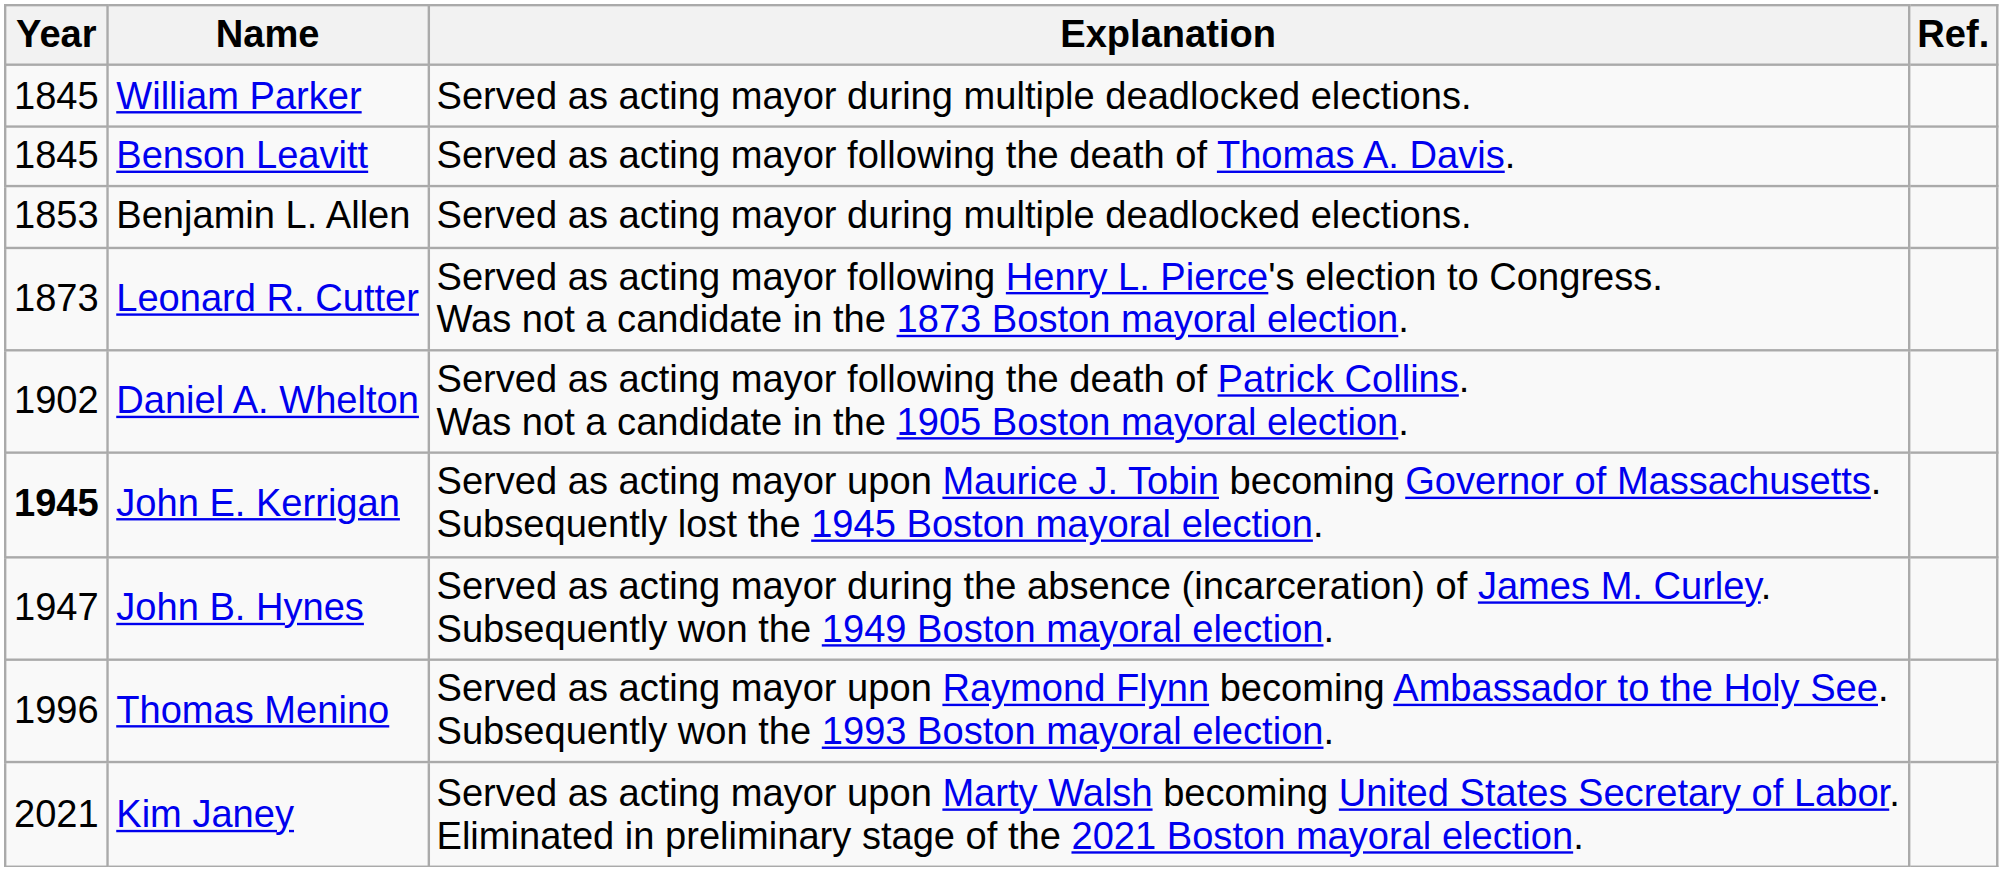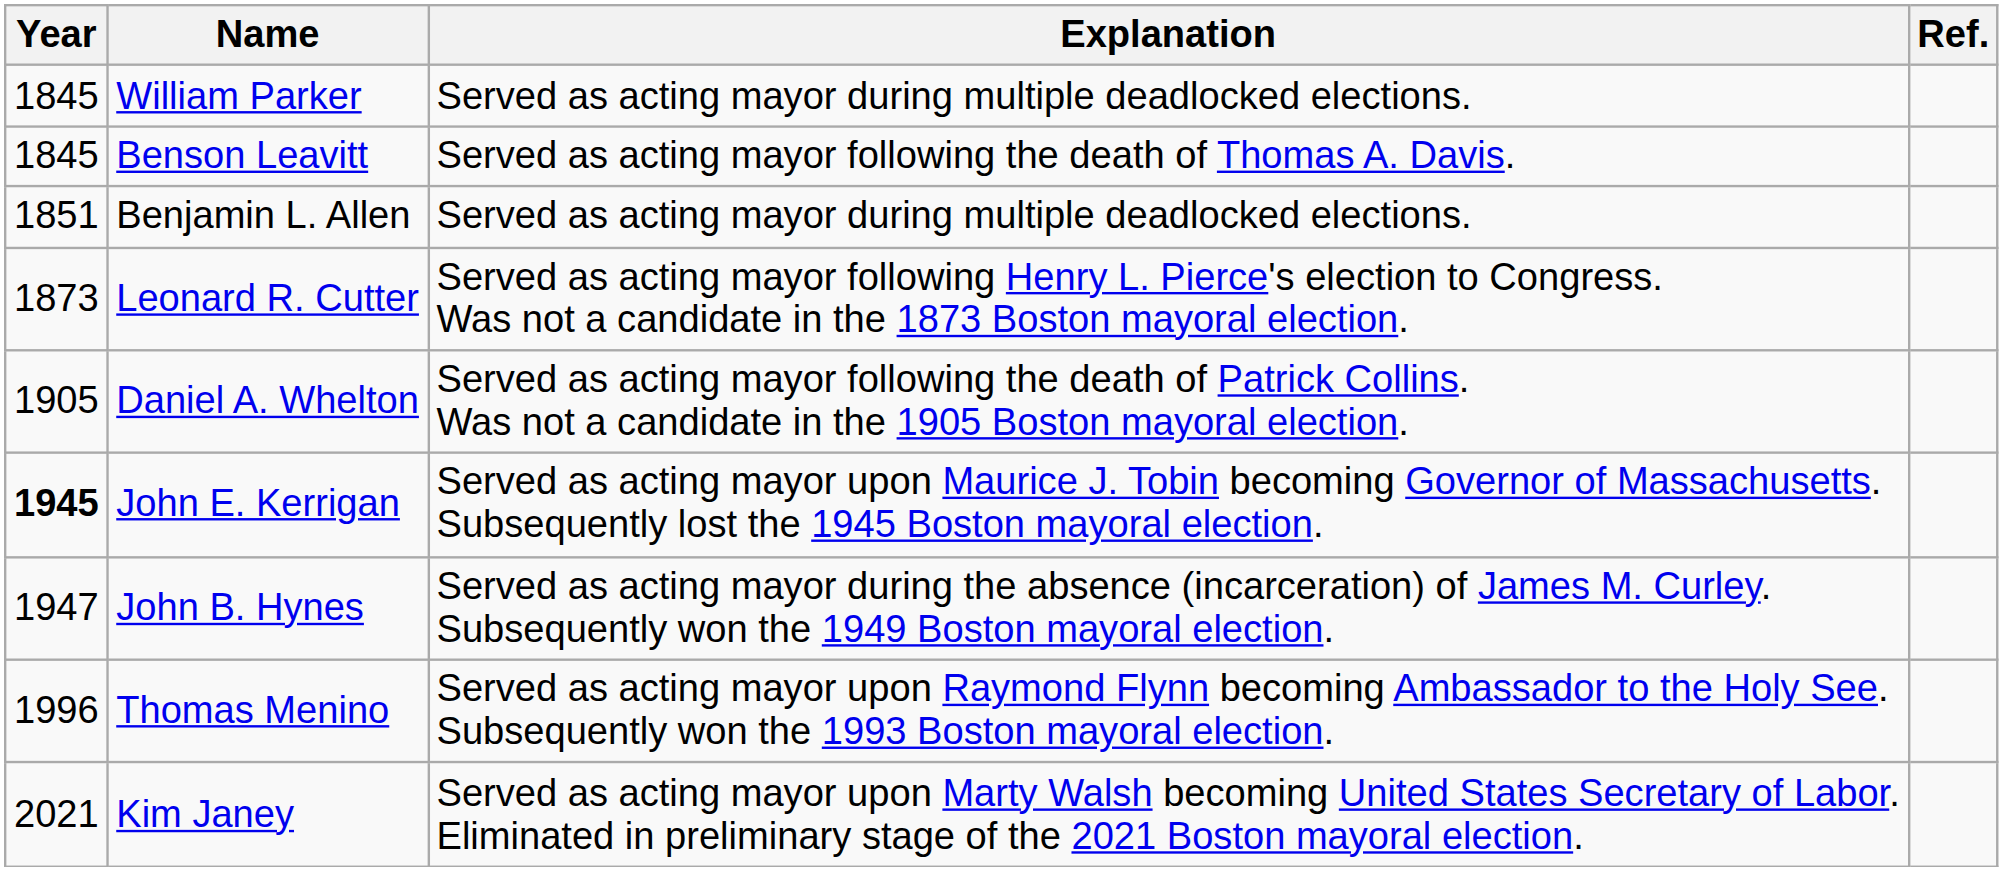Benjamin L. Allen | Year: 1853 -> 1851
Daniel A. Whelton | Year: 1902 -> 1905
